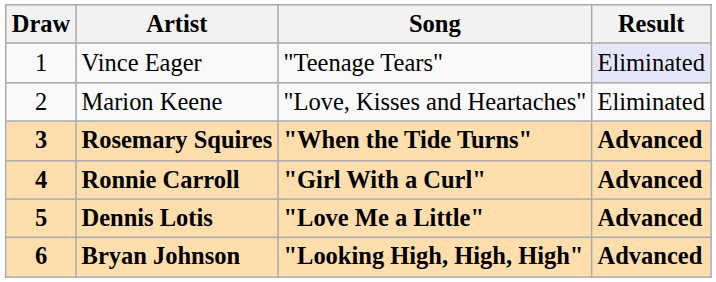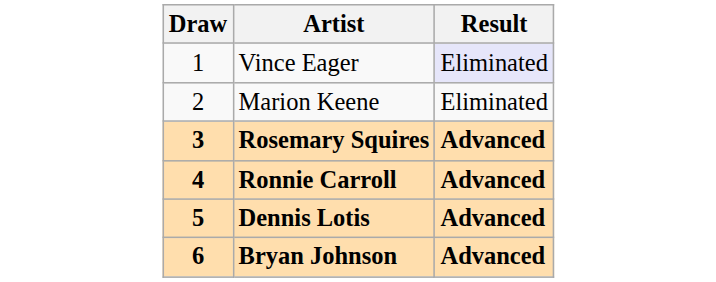- column: Song | "Teenage Tears" | "Love, Kisses and Heartaches" | "When the Tide Turns" | "Girl With a Curl" | "Love Me a Little" | "Looking High, High, High"
